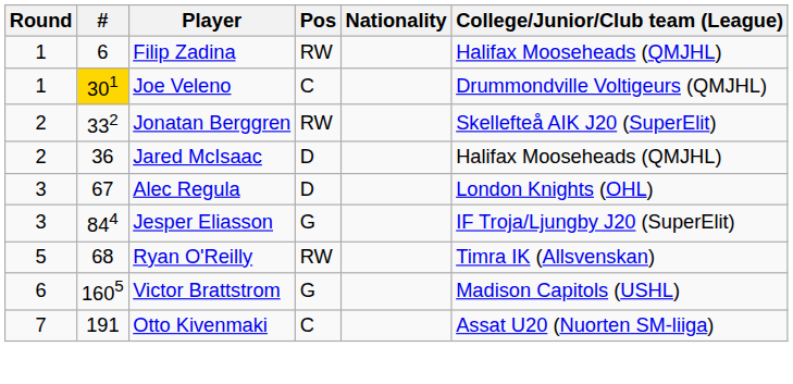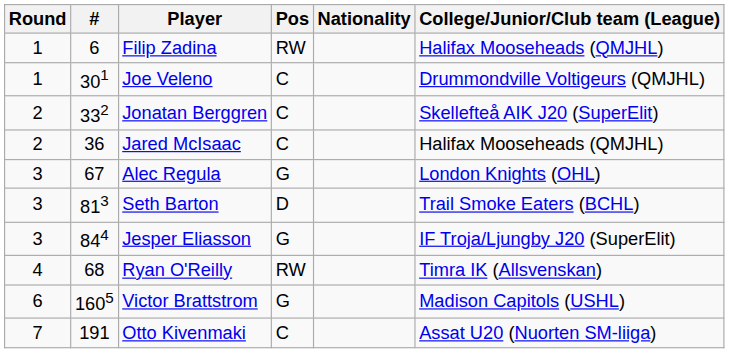Joe Veleno | #: gold background -> no background
Jonatan Berggren | Pos: RW -> C
Jared McIsaac | Pos: D -> C
Alec Regula | Pos: D -> G
+ row: 3 | 813 | Seth Barton | D | Trail Smoke Eaters (BCHL)
Ryan O'Reilly | Round: 5 -> 4
